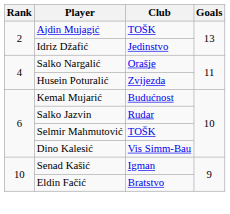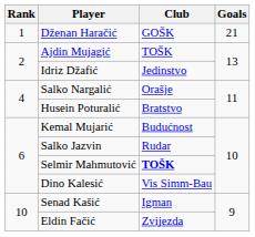+ row: 1 | Dženan Haračić | GOŠK | 21
Husein Poturalić | Club: Zvijezda -> Bratstvo
Selmir Mahmutović | Club: normal -> bold
Eldin Fačić | Club: Bratstvo -> Zvijezda
